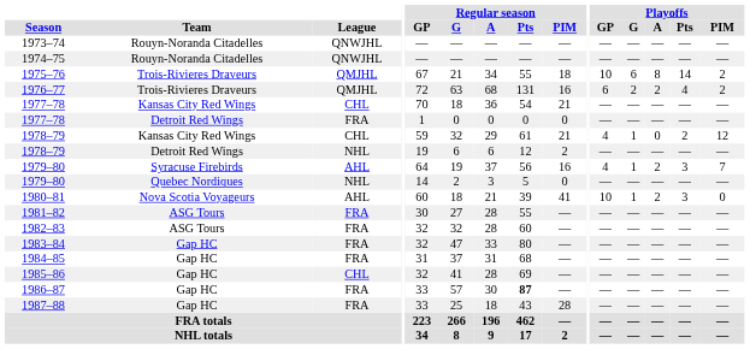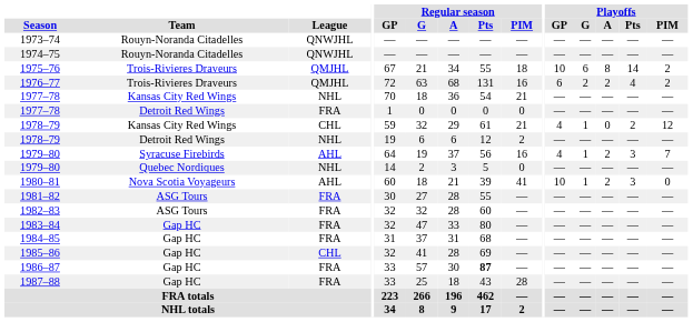1977–78 / Kansas City Red Wings | League: CHL -> NHL
